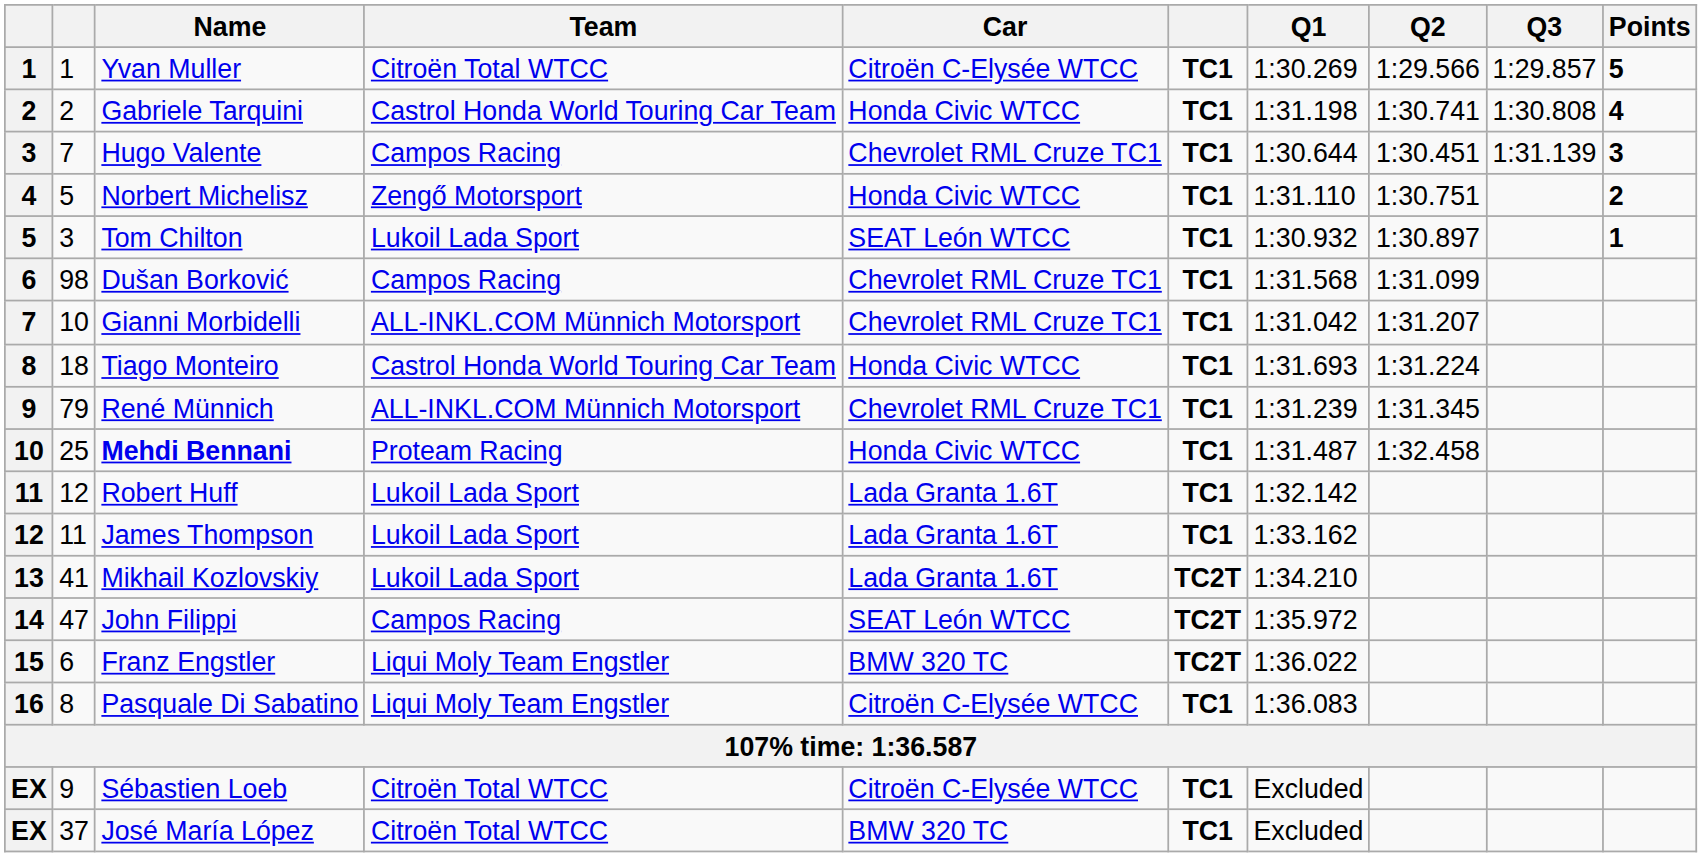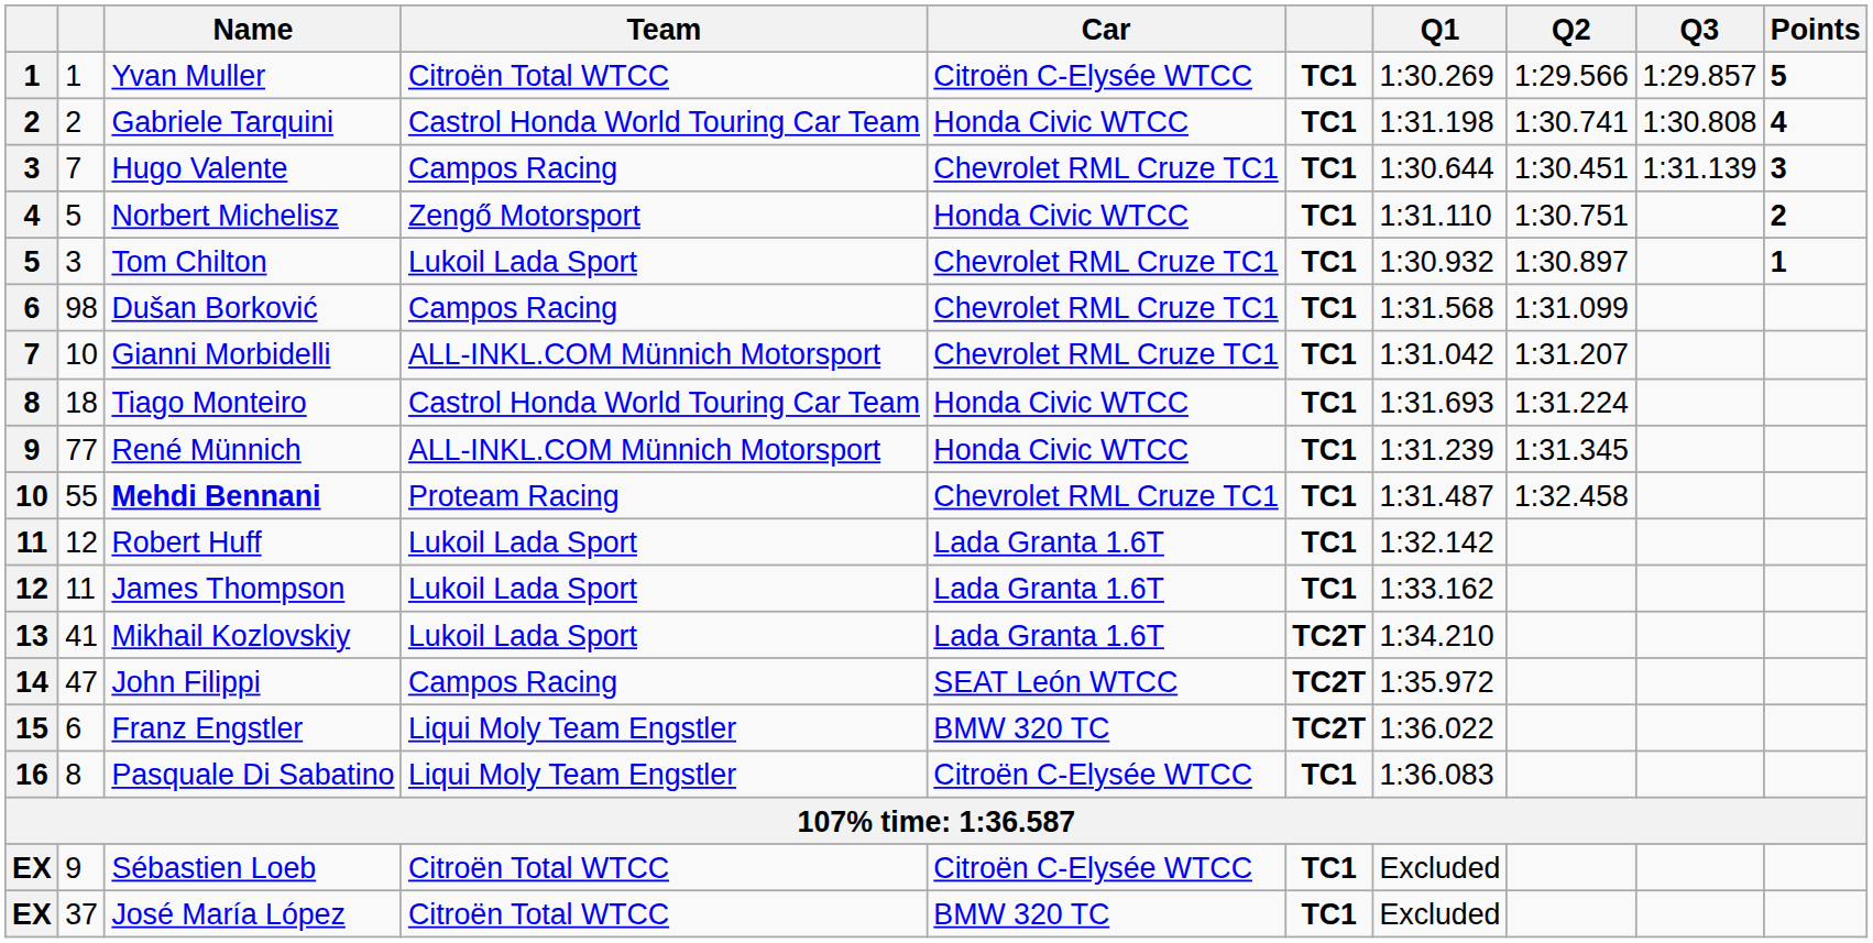Tom Chilton | Car: SEAT León WTCC -> Chevrolet RML Cruze TC1
René Münnich | column 2: 79 -> 77
René Münnich | Car: Chevrolet RML Cruze TC1 -> Honda Civic WTCC
Mehdi Bennani | column 2: 25 -> 55
Mehdi Bennani | Car: Honda Civic WTCC -> Chevrolet RML Cruze TC1
